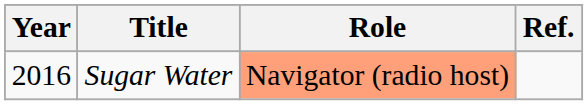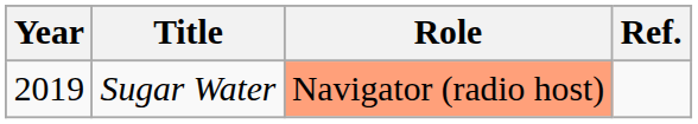Sugar Water | Year: 2016 -> 2019
